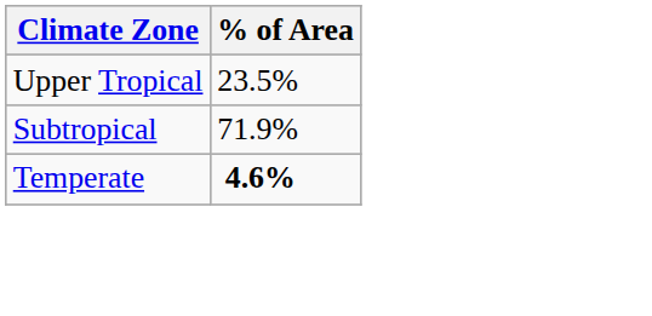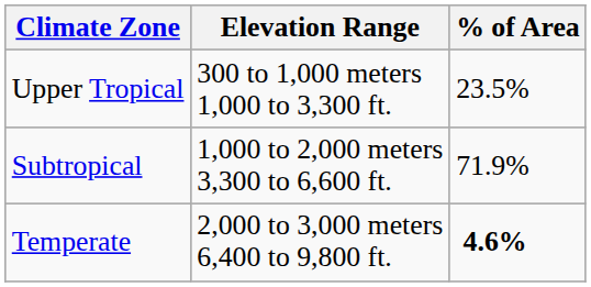+ column: Elevation Range | 300 to 1,000 meters 1,000 to 3,300 ft. | 1,000 to 2,000 meters 3,300 to 6,600 ft. | 2,000 to 3,000 meters 6,400 to 9,800 ft.
